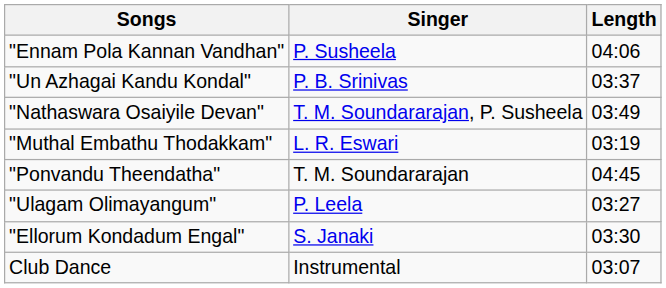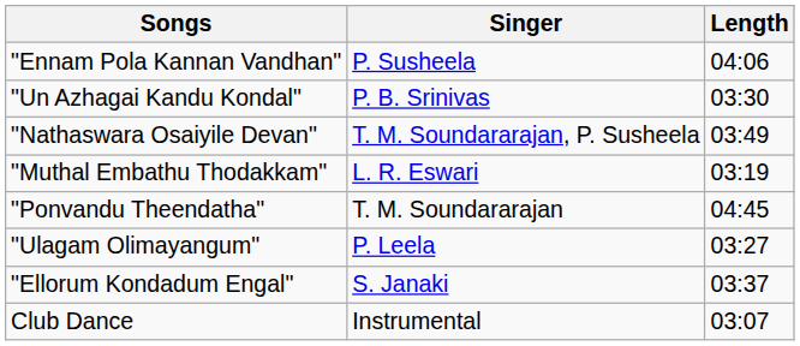"Un Azhagai Kandu Kondal" | Length: 03:37 -> 03:30
"Ellorum Kondadum Engal" | Length: 03:30 -> 03:37
